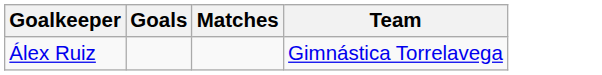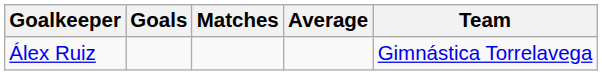+ column: Average
